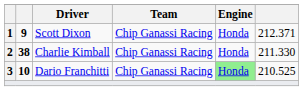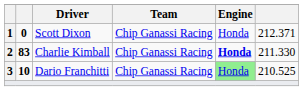Scott Dixon | column 2: 9 -> 0
Charlie Kimball | column 2: 38 -> 83
Charlie Kimball | Engine: normal -> bold
